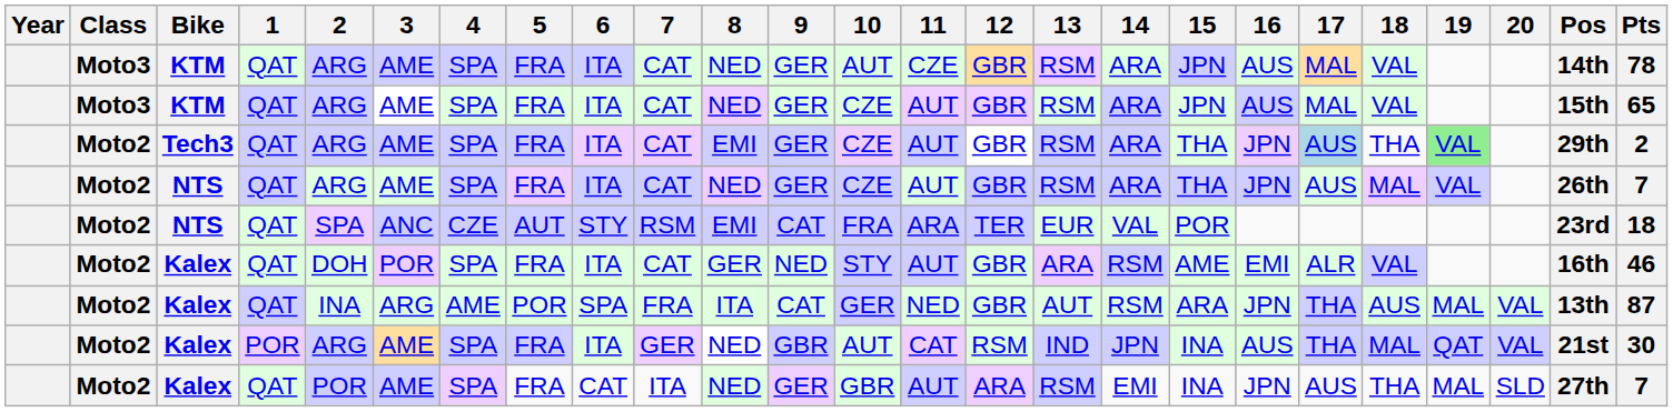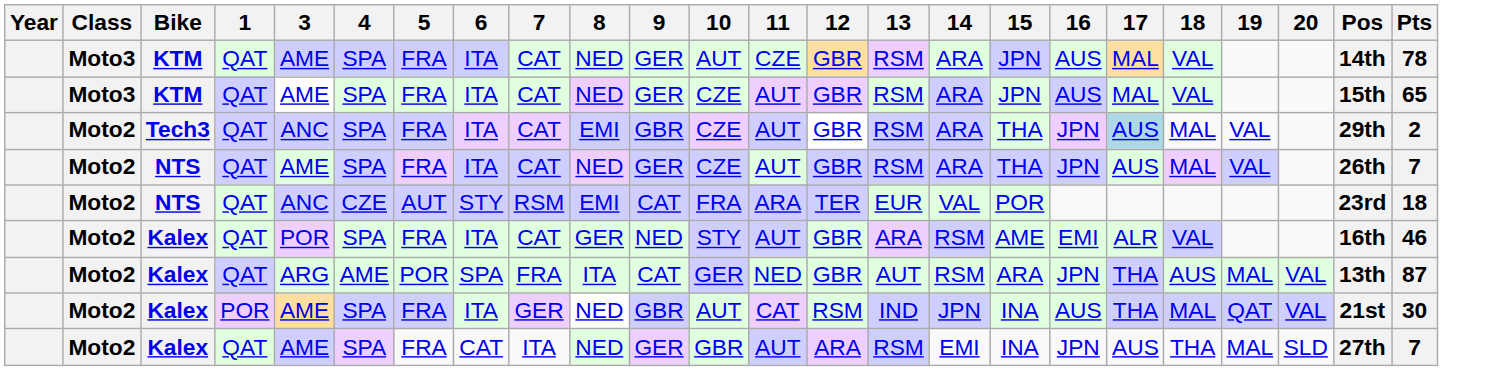- column: 2 | ARG | ARG | ARG | ARG | SPA | DOH | INA | ARG | POR
Tech3 | 3: AME -> ANC
Tech3 | 9: GER -> GBR
Tech3 | 18: THA -> MAL
Tech3 | 19: lightgreen background -> no background
